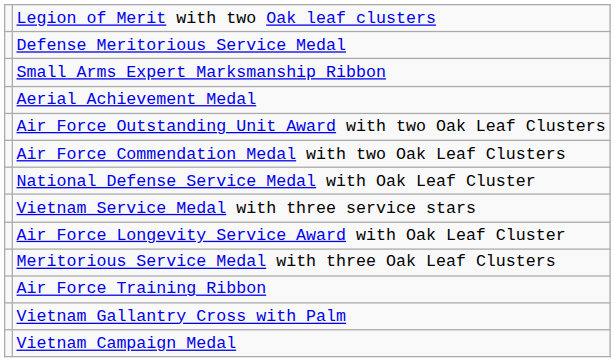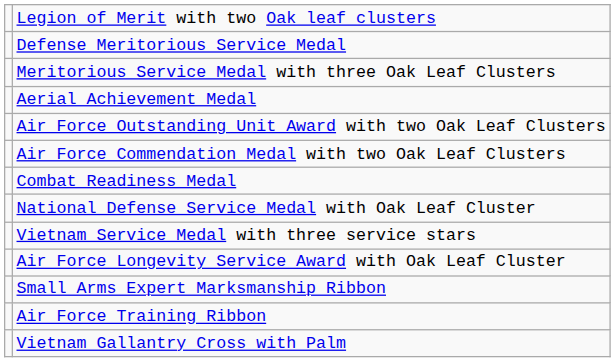rows swapped: Meritorious Service Medal with three Oak Leaf Clusters <-> Small Arms Expert Marksmanship Ribbon
+ row: Combat Readiness Medal
- row: Vietnam Campaign Medal
